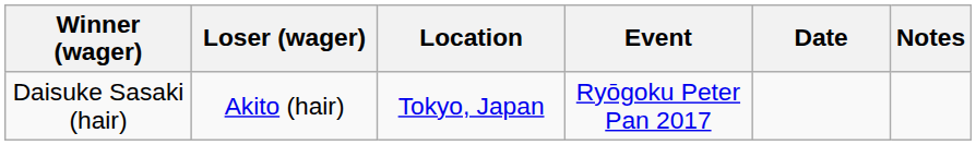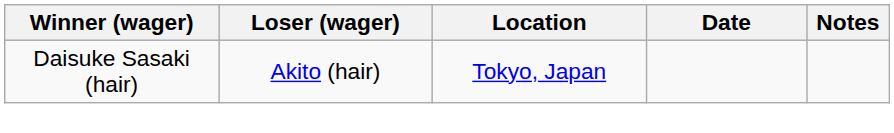- column: Event | Ryōgoku Peter Pan 2017
